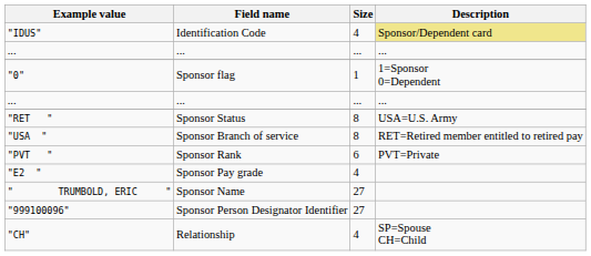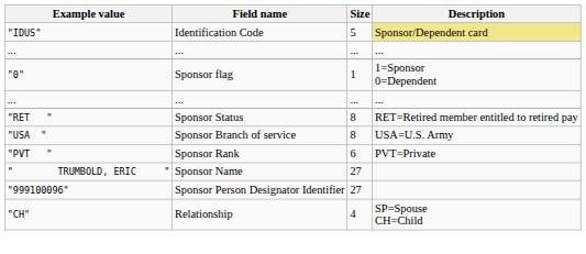"IDUS" | Size: 4 -> 5
"RET " | Description: USA=U.S. Army -> RET=Retired member entitled to retired pay
"USA " | Description: RET=Retired member entitled to retired pay -> USA=U.S. Army
- row: "E2 " | Sponsor Pay grade | 4
